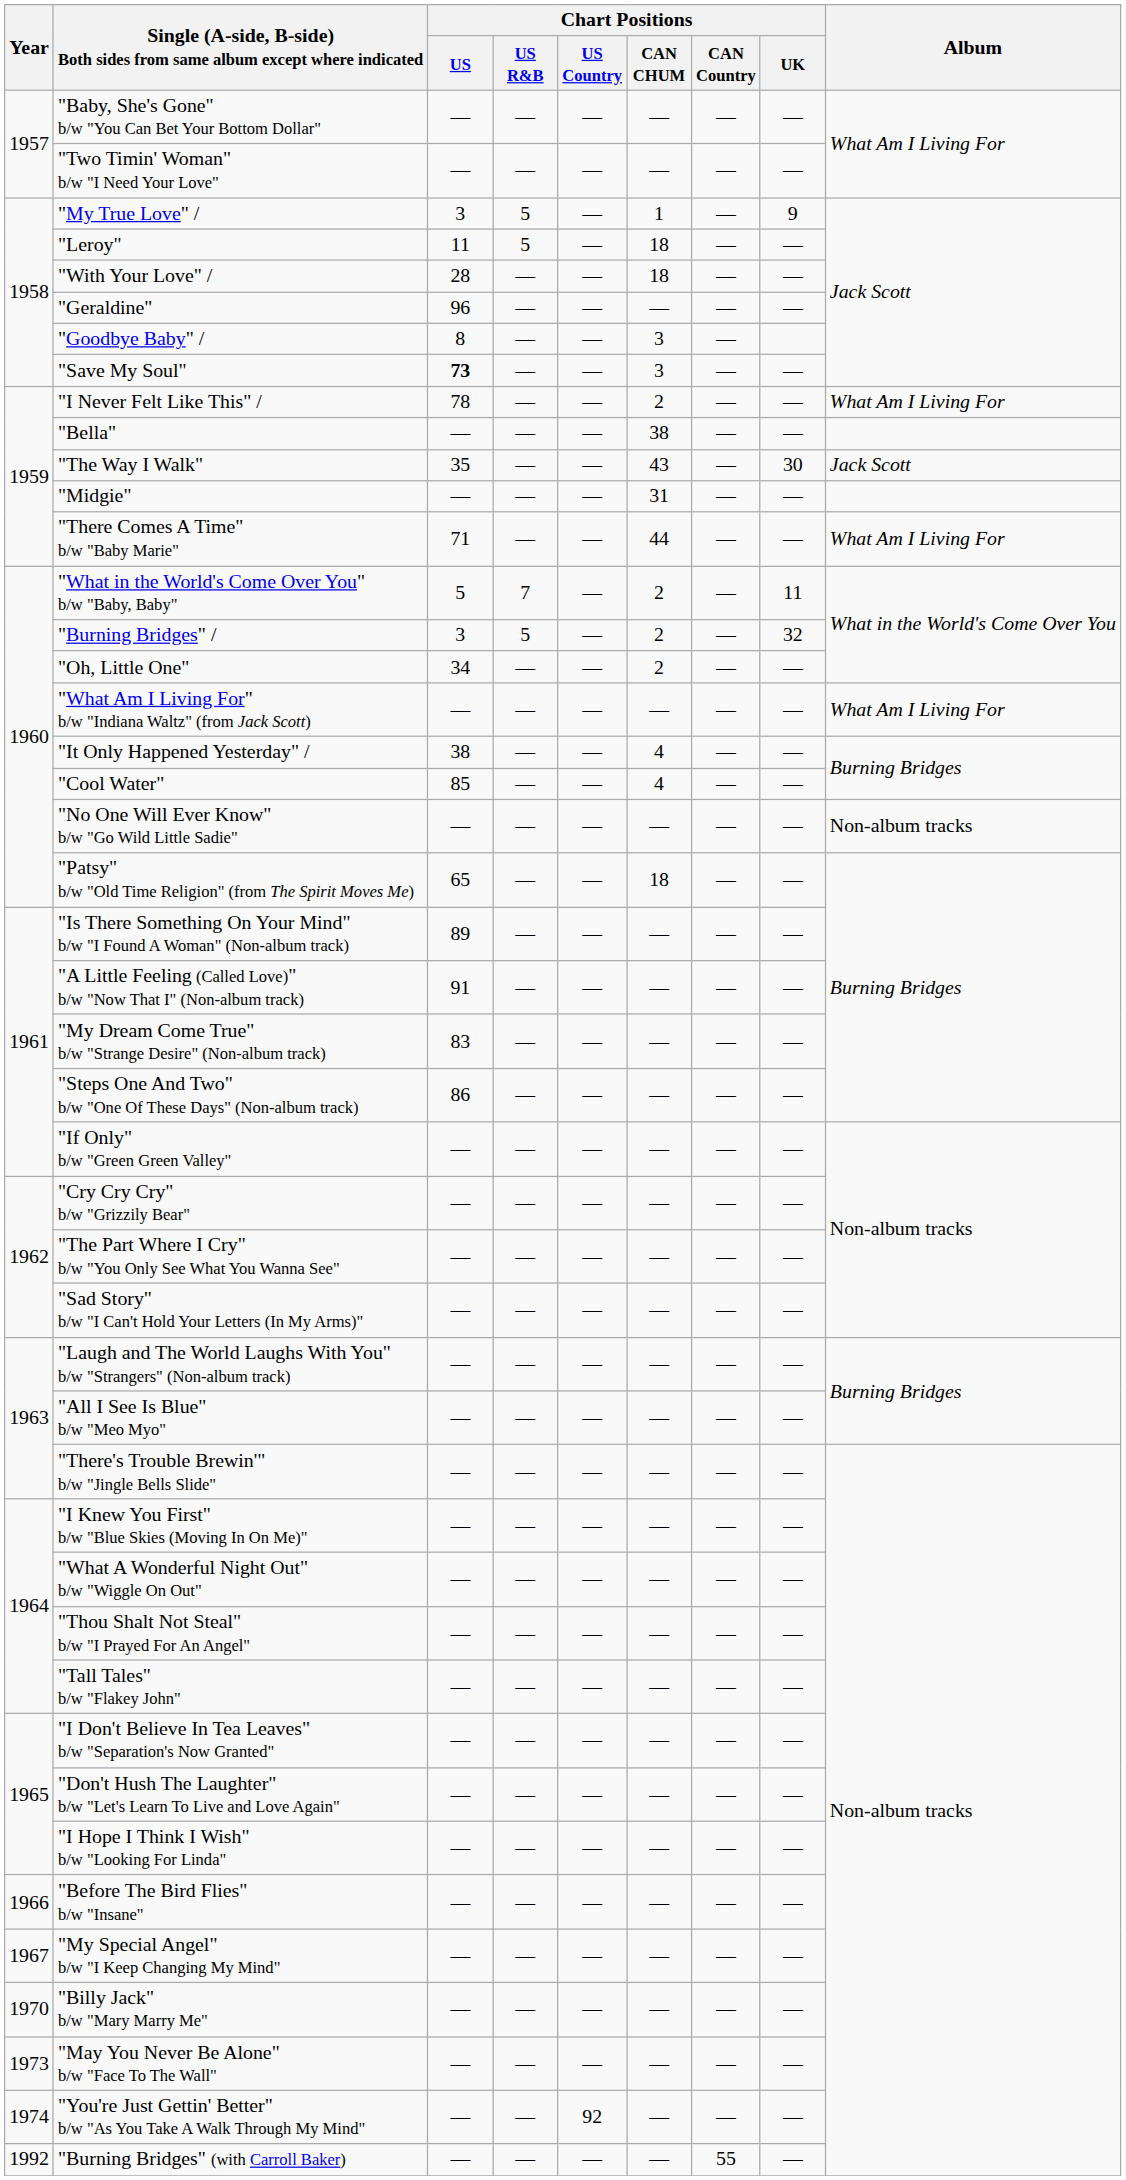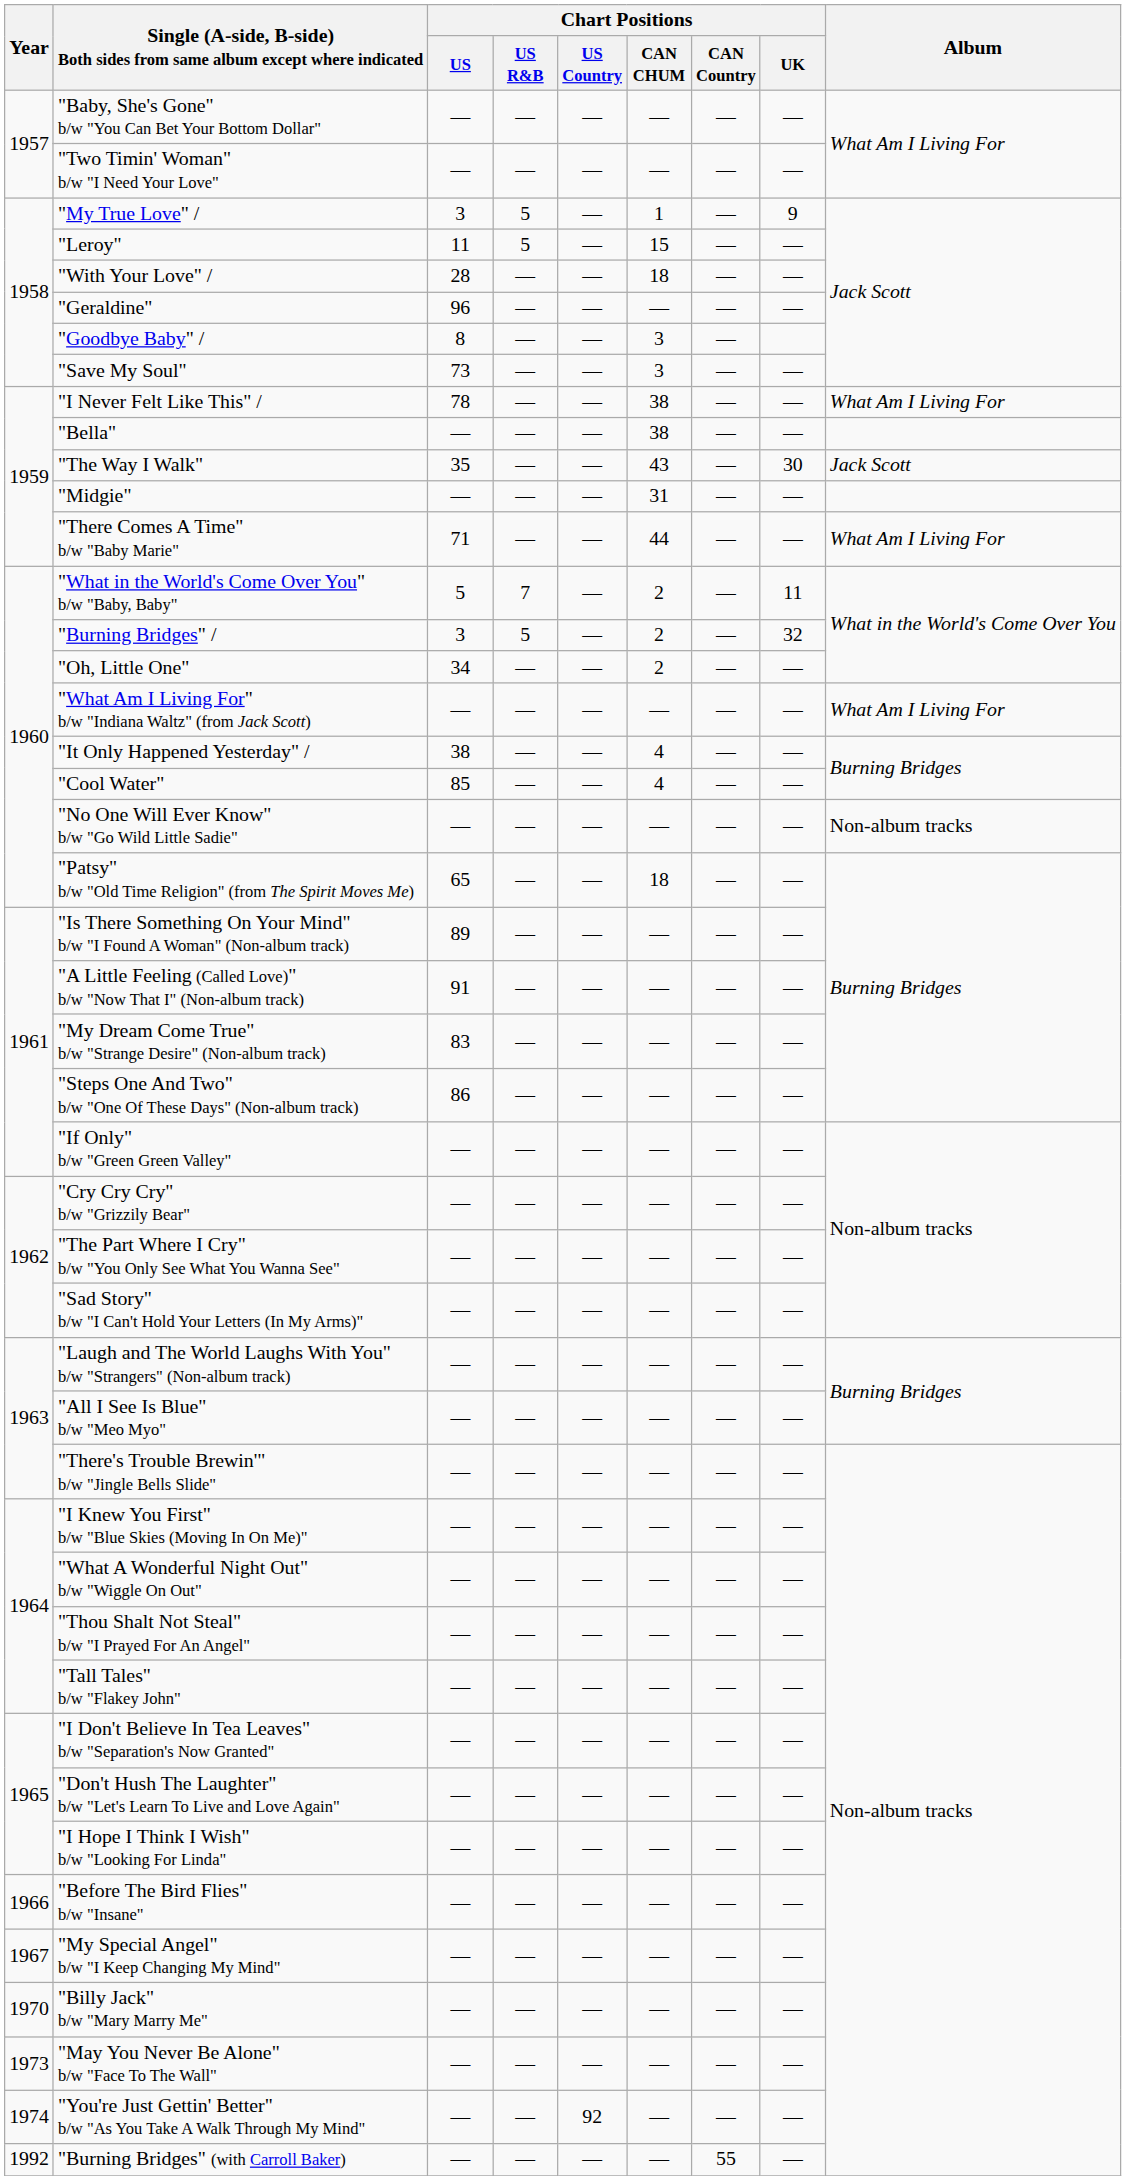"Leroy" | Chart Positions / CAN CHUM: 18 -> 15
"Save My Soul" | Chart Positions / US: bold -> normal
"I Never Felt Like This" / | Chart Positions / CAN CHUM: 2 -> 38
